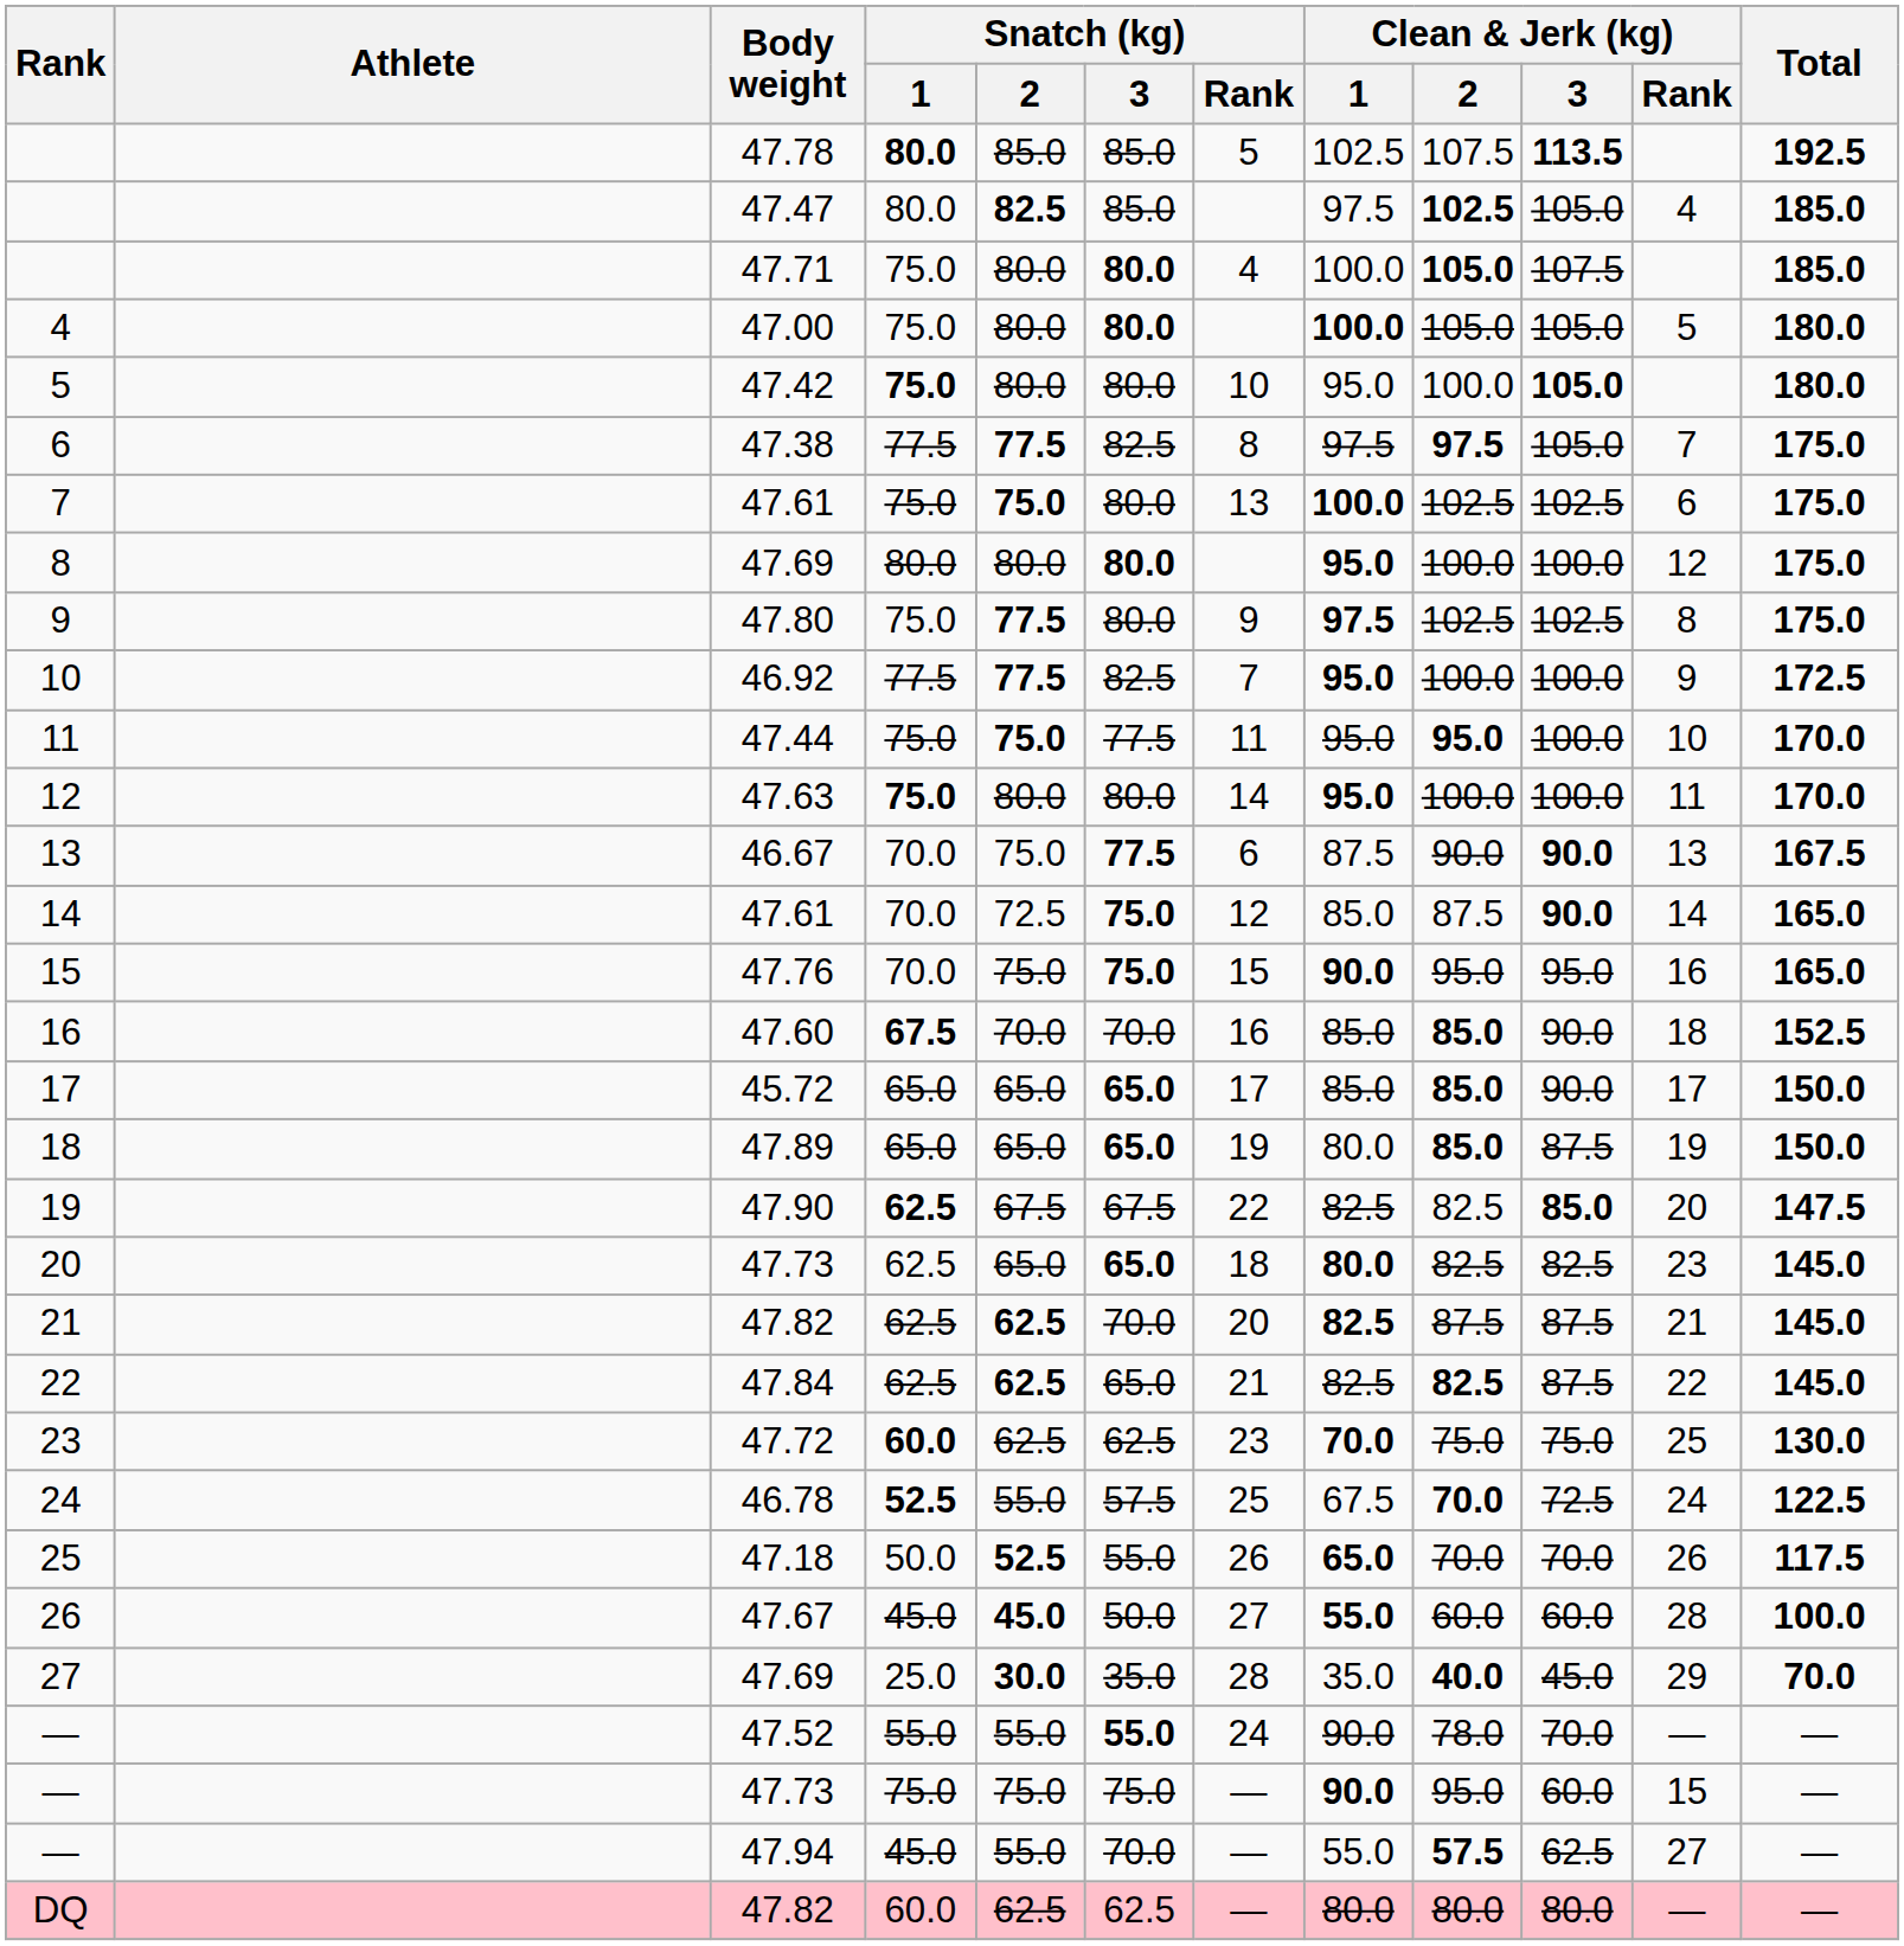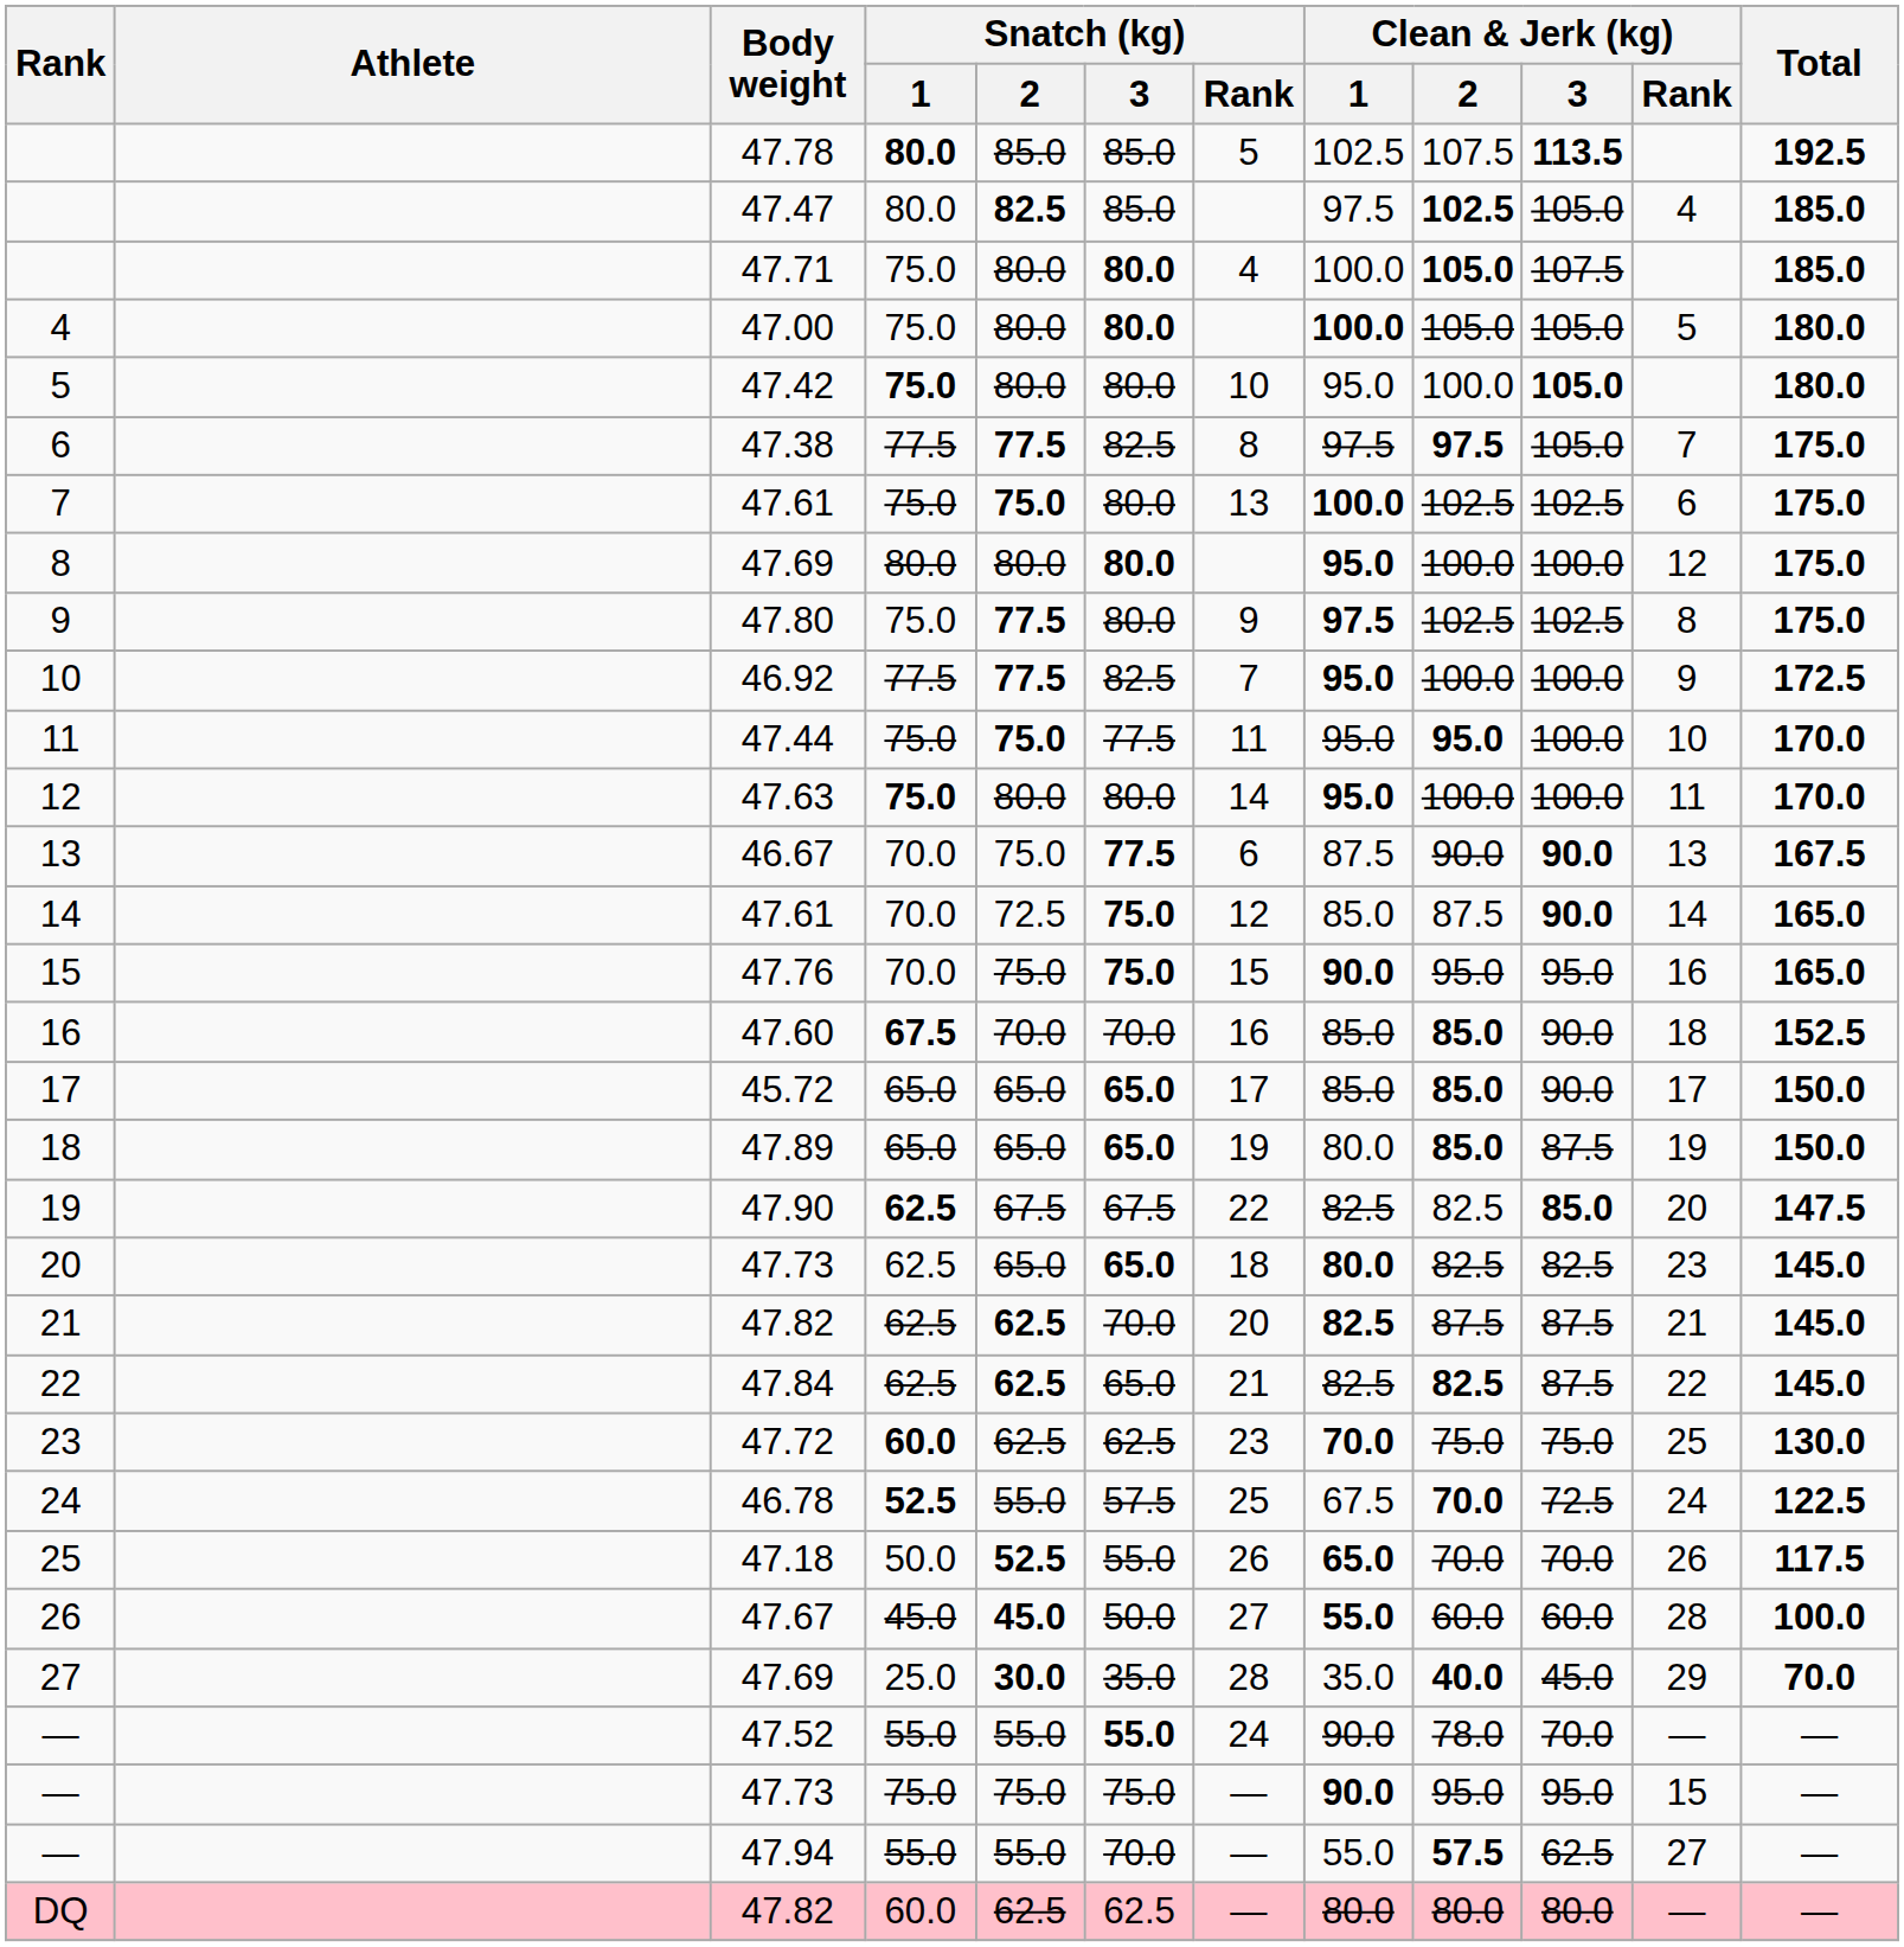— / 47.73 | Clean & Jerk (kg) / 3: 60.0 -> 95.0
— / 47.94 | Snatch (kg) / 1: 45.0 -> 55.0
